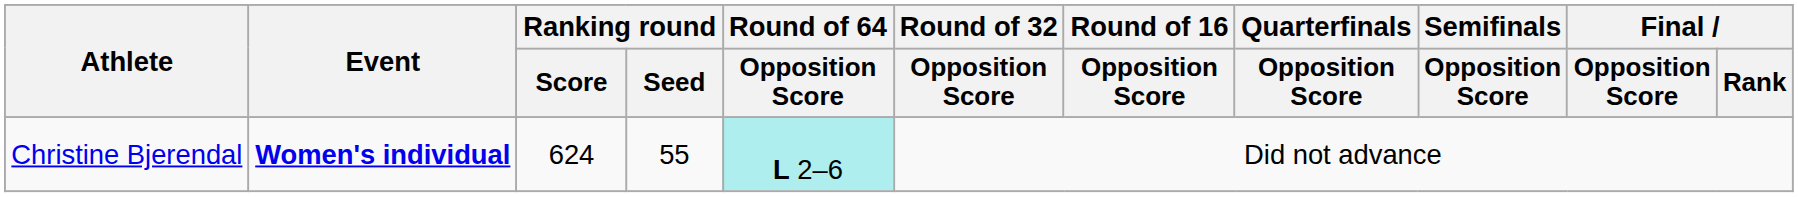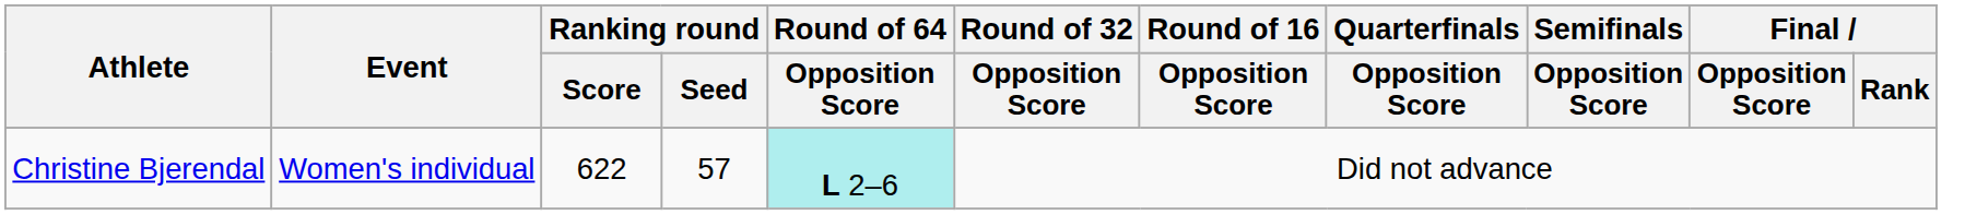Christine Bjerendal | Event: bold -> normal
Christine Bjerendal | Ranking round / Score: 624 -> 622
Christine Bjerendal | Ranking round / Seed: 55 -> 57
